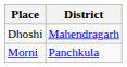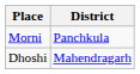rows swapped: Morni <-> Dhoshi
